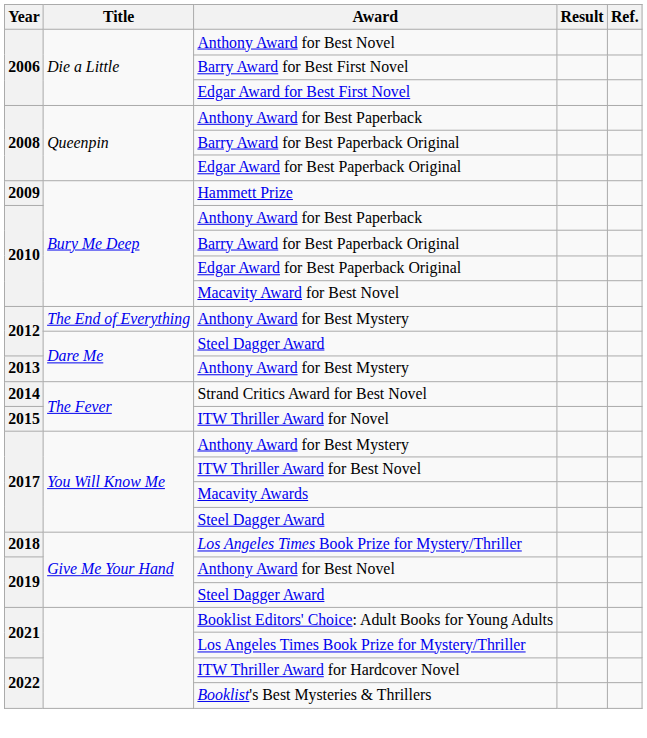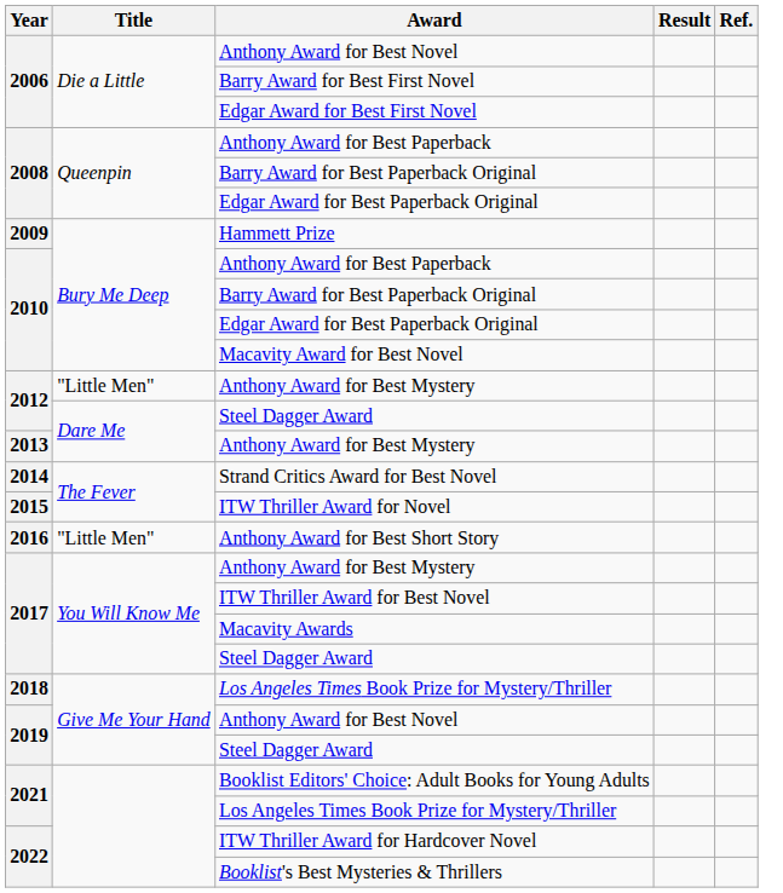2012 / Anthony Award for Best Mystery | Title: The End of Everything -> "Little Men"
+ row: 2016 | "Little Men" | Anthony Award for Best Short Story
